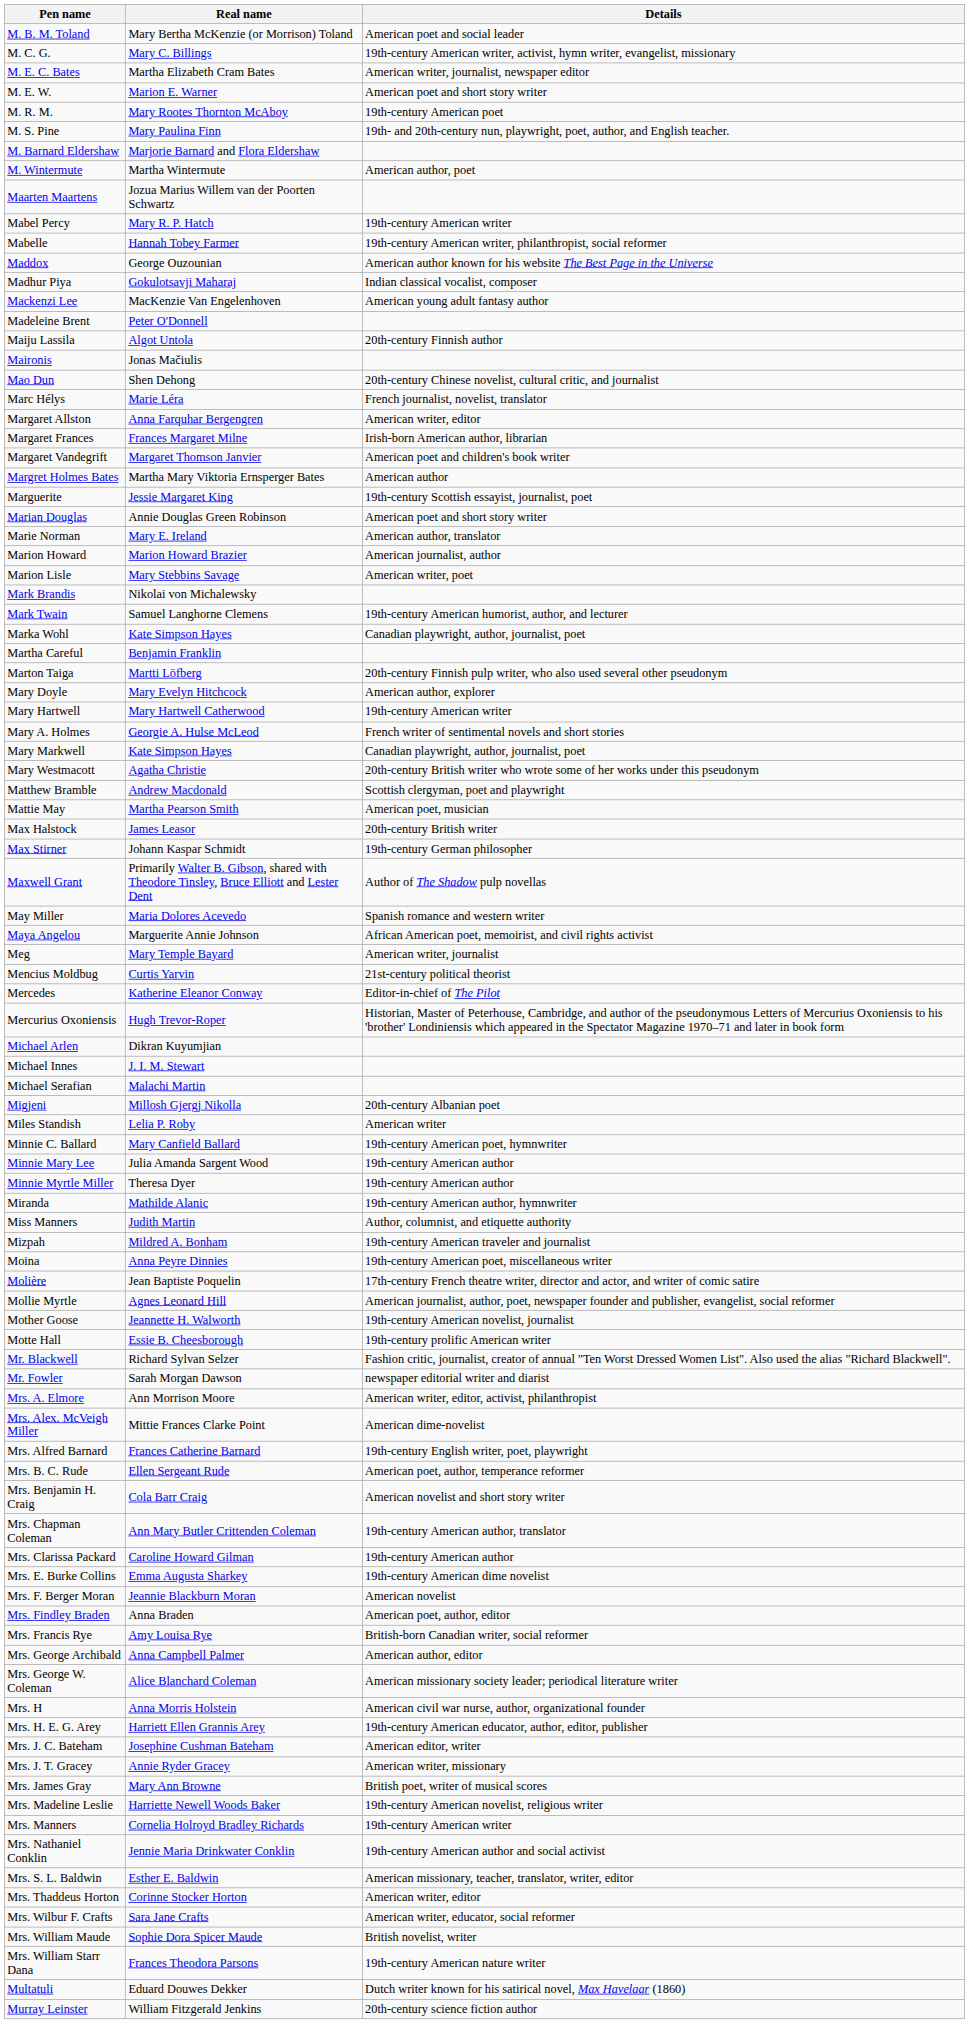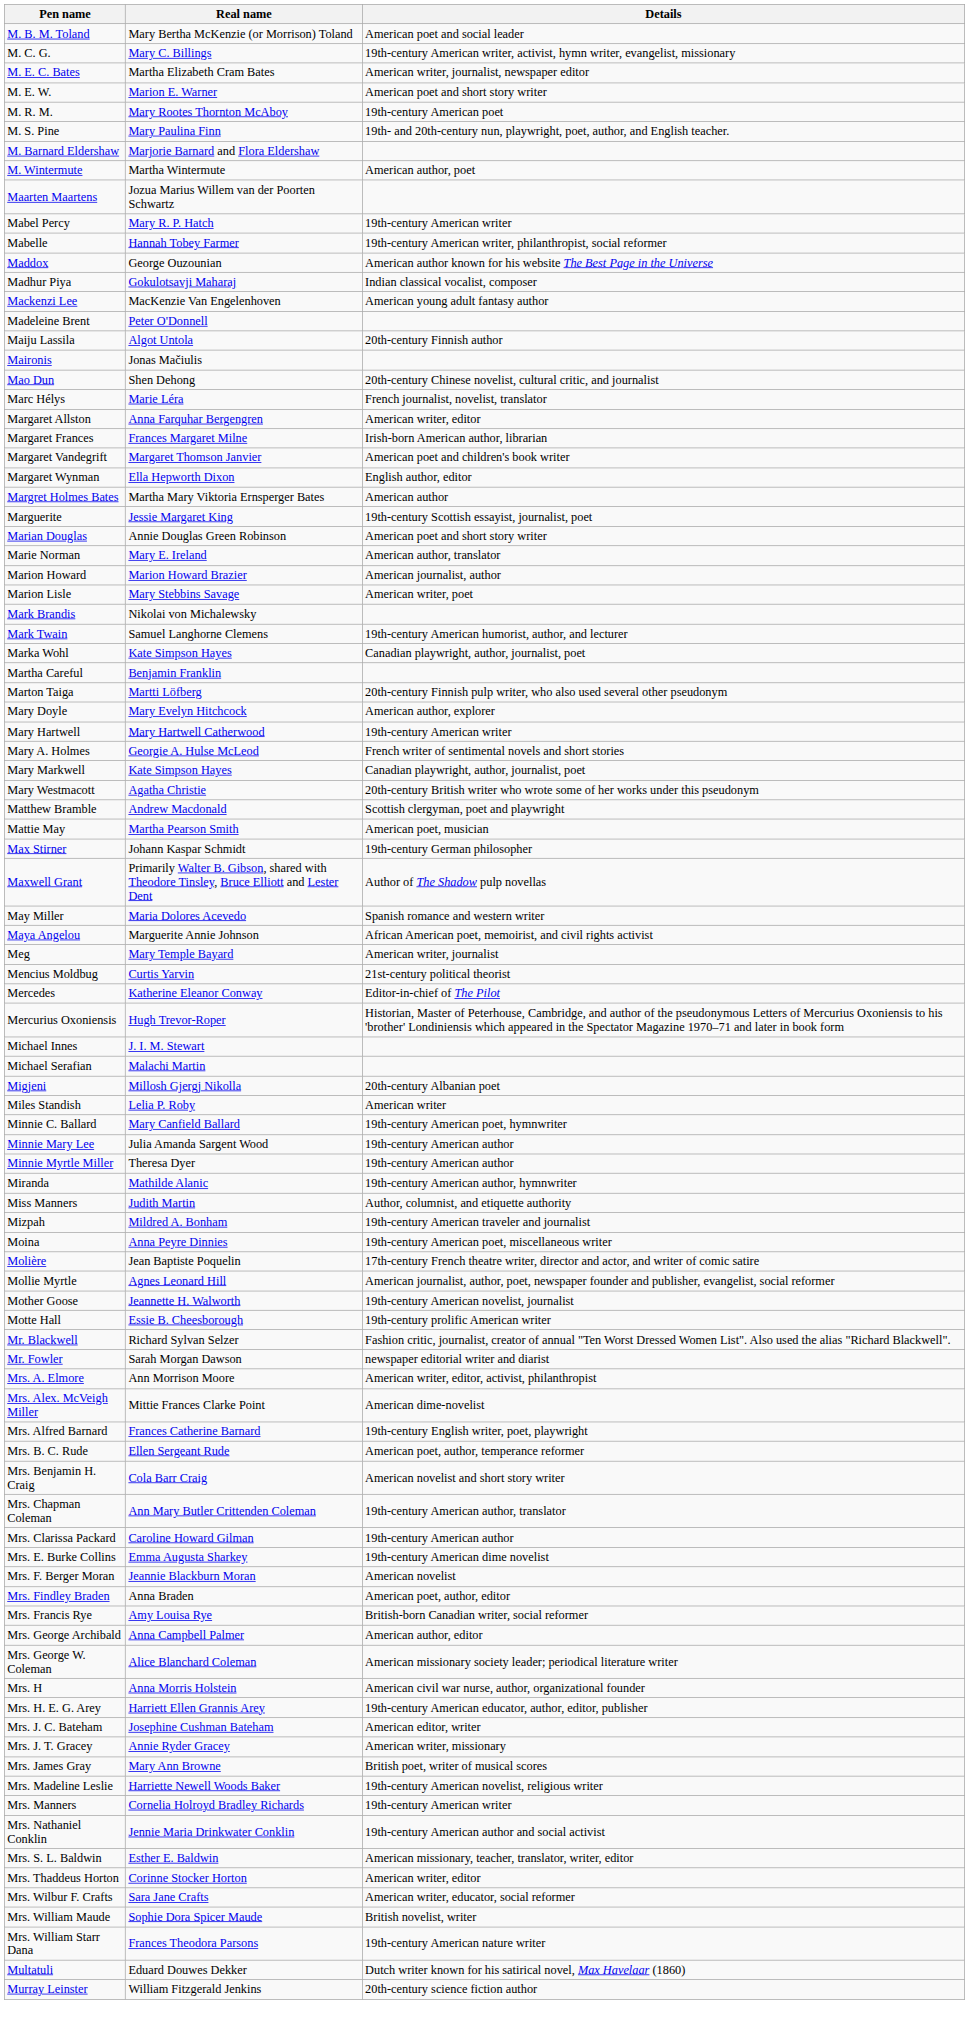+ row: Margaret Wynman | Ella Hepworth Dixon | English author, editor
- row: Max Halstock | James Leasor | 20th-century British writer
- row: Michael Arlen | Dikran Kuyumjian
